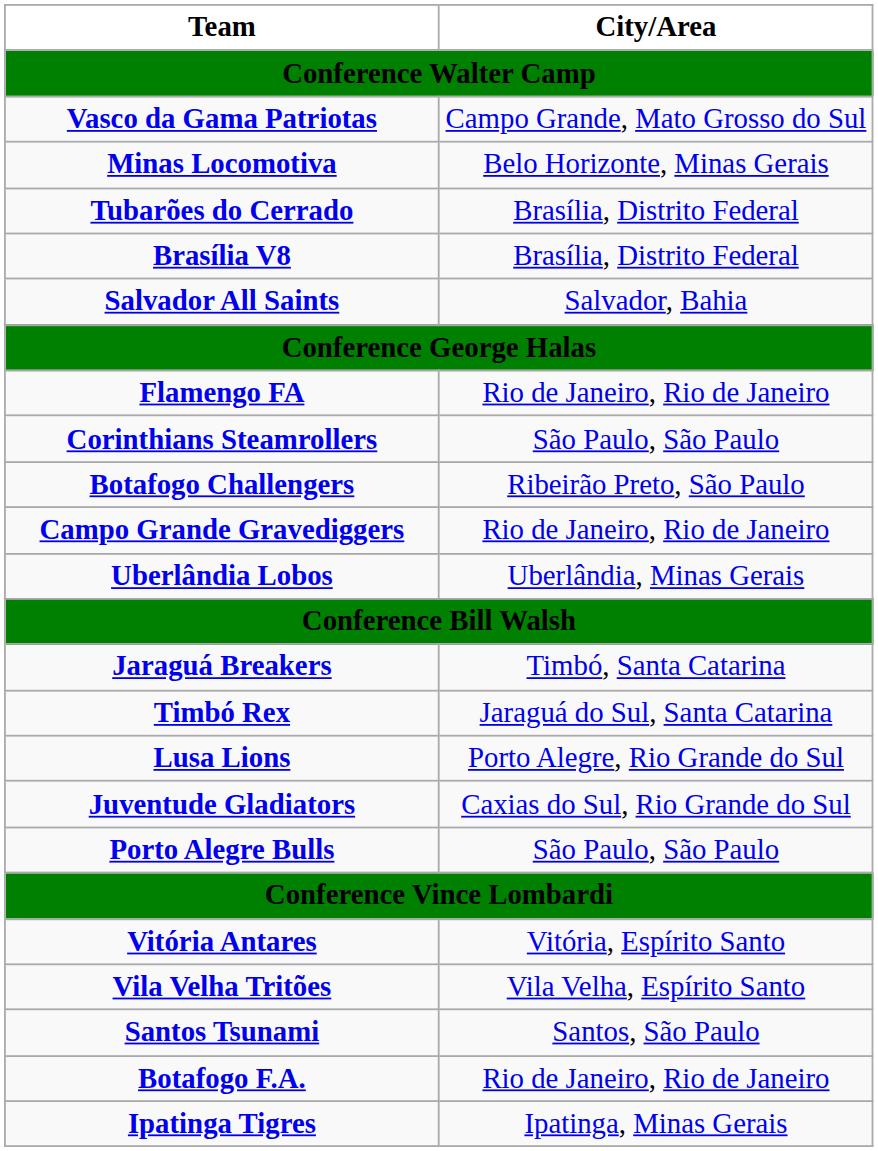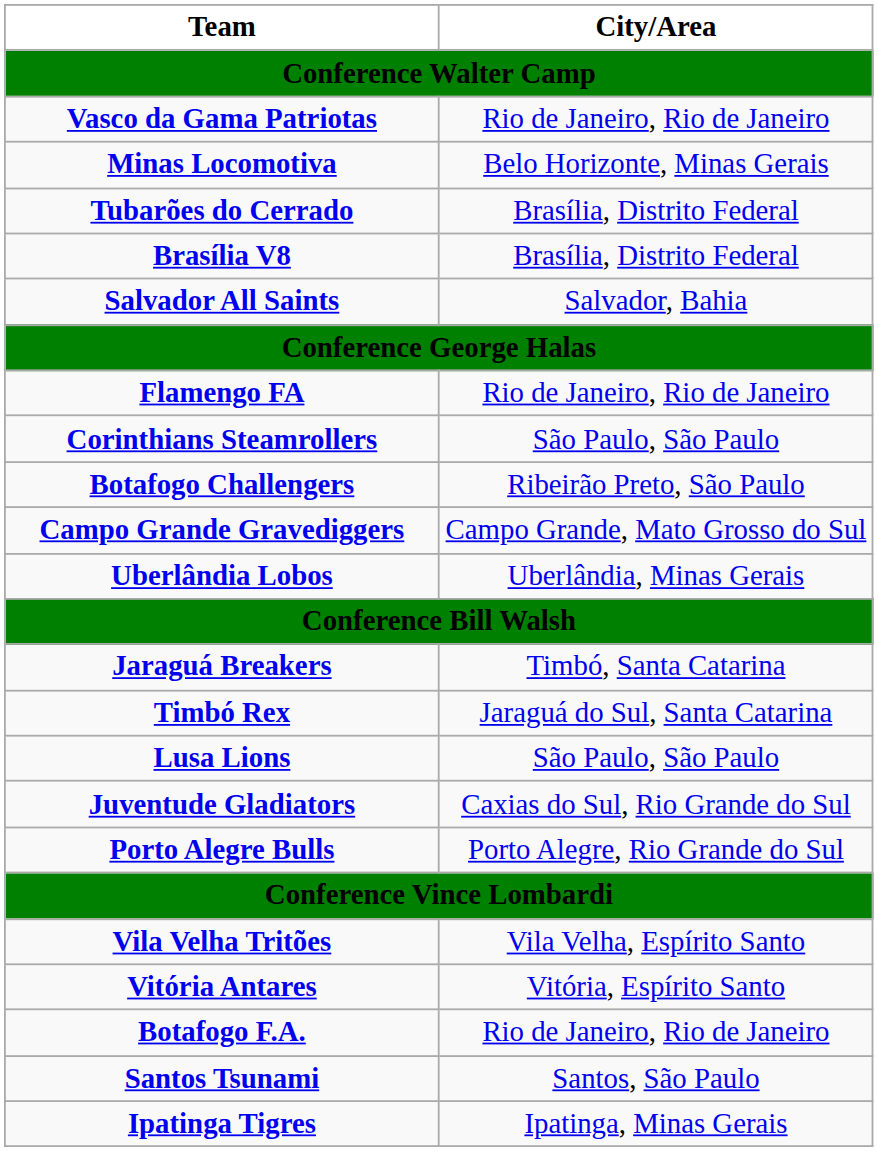Vasco da Gama Patriotas | City/Area: Campo Grande, Mato Grosso do Sul -> Rio de Janeiro, Rio de Janeiro
Campo Grande Gravediggers | City/Area: Rio de Janeiro, Rio de Janeiro -> Campo Grande, Mato Grosso do Sul
Lusa Lions | City/Area: Porto Alegre, Rio Grande do Sul -> São Paulo, São Paulo
Porto Alegre Bulls | City/Area: São Paulo, São Paulo -> Porto Alegre, Rio Grande do Sul
rows swapped: Vila Velha Tritões <-> Vitória Antares
rows swapped: Botafogo F.A. <-> Santos Tsunami
